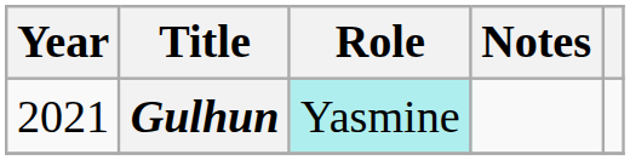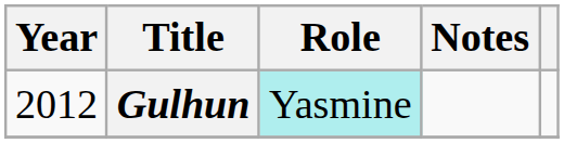Gulhun | Year: 2021 -> 2012
